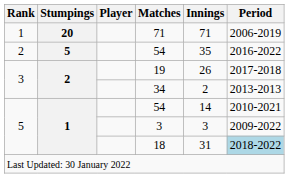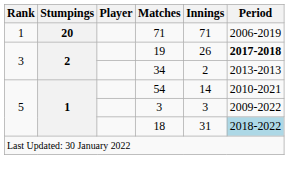- row: 2 | 5 | 54 | 35 | 2016-2022
19 | Period: normal -> bold
